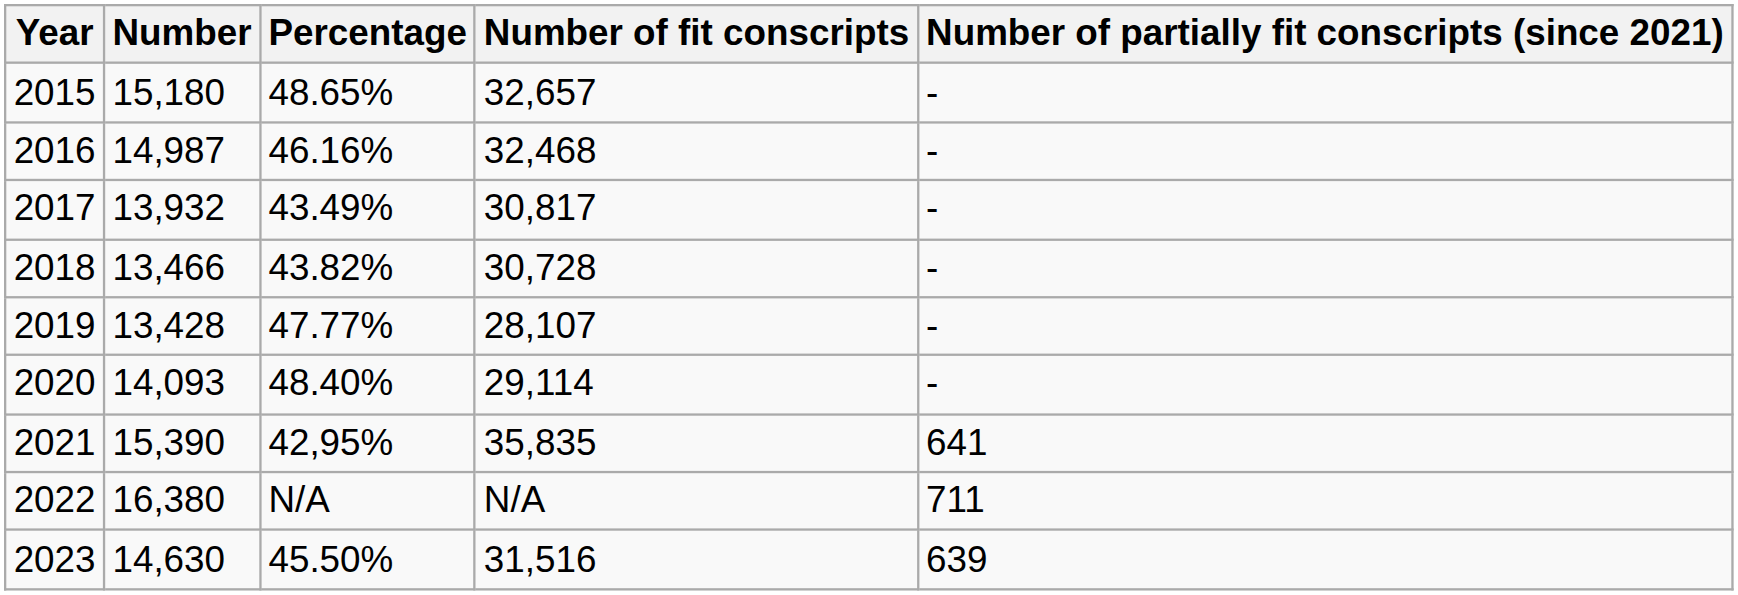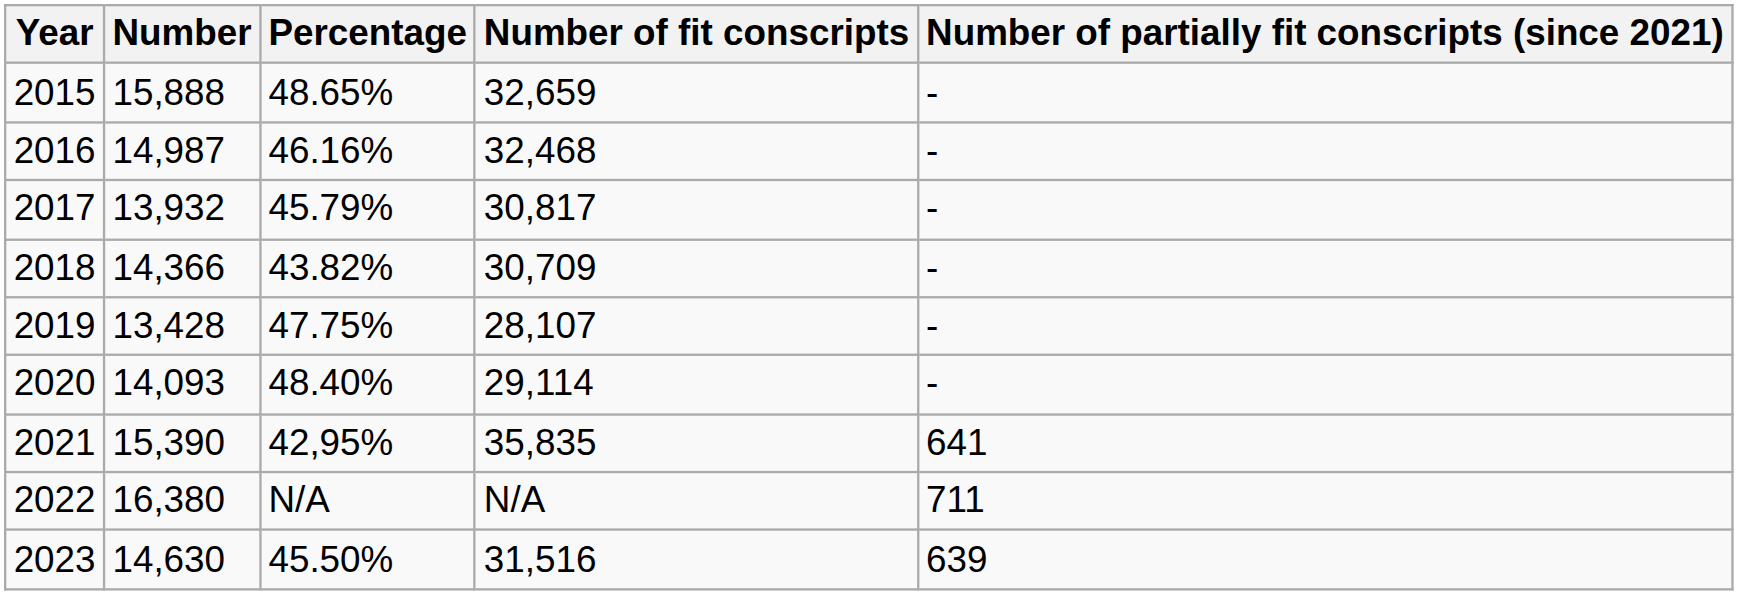2015 | Number: 15,180 -> 15,888
2015 | Number of fit conscripts: 32,657 -> 32,659
2017 | Percentage: 43.49% -> 45.79%
2018 | Number: 13,466 -> 14,366
2018 | Number of fit conscripts: 30,728 -> 30,709
2019 | Percentage: 47.77% -> 47.75%
